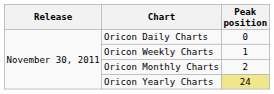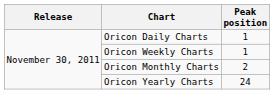Oricon Daily Charts | Peak position: 0 -> 1
Oricon Yearly Charts | Peak position: khaki background -> no background
